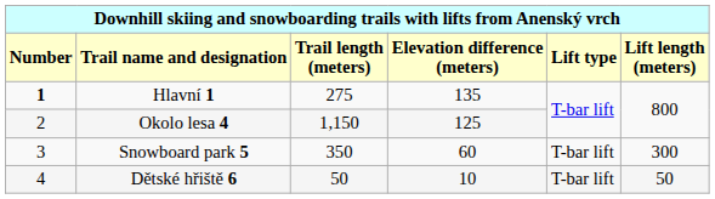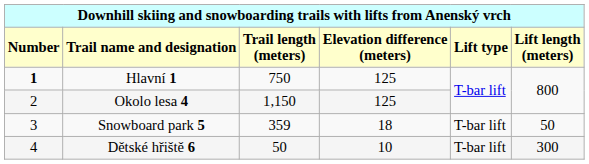Hlavní 1 | column 3: 275 -> 750
Hlavní 1 | column 4: 135 -> 125
Snowboard park 5 | column 3: 350 -> 359
Snowboard park 5 | column 4: 60 -> 18
Snowboard park 5 | column 6: 300 -> 50
Dětské hřiště 6 | column 6: 50 -> 300
